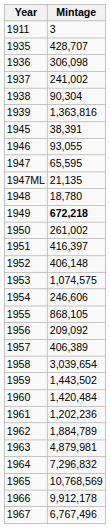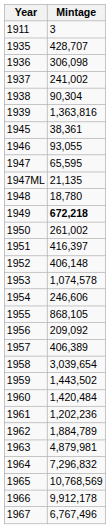1945 | Mintage: 38,391 -> 38,361
1953 | Mintage: 1,074,575 -> 1,074,578
